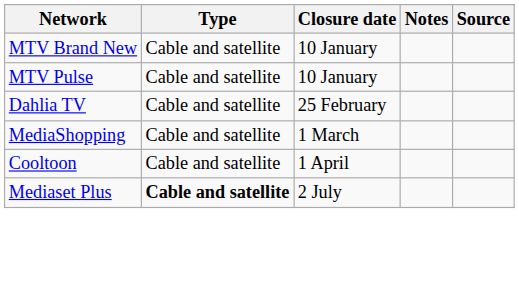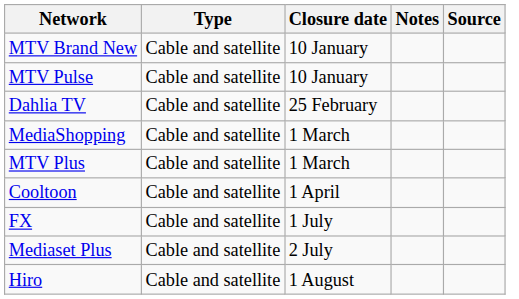+ row: MTV Plus | Cable and satellite | 1 March
+ row: FX | Cable and satellite | 1 July
Mediaset Plus | Type: bold -> normal
+ row: Hiro | Cable and satellite | 1 August
